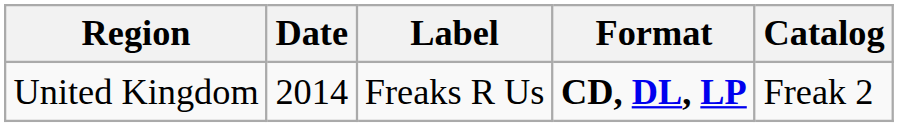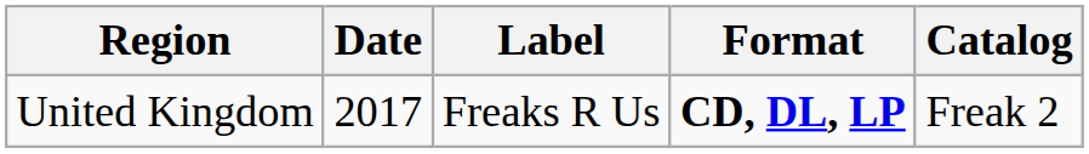United Kingdom | Date: 2014 -> 2017
